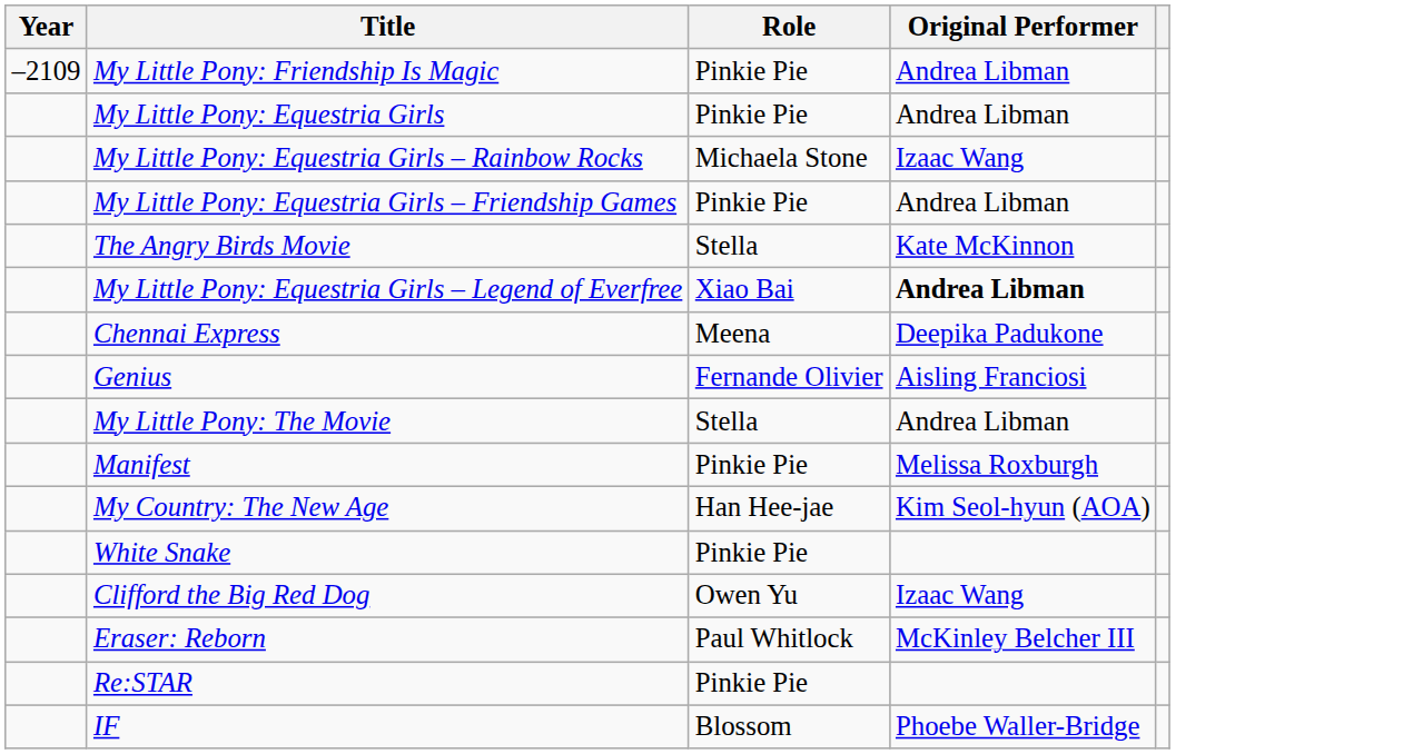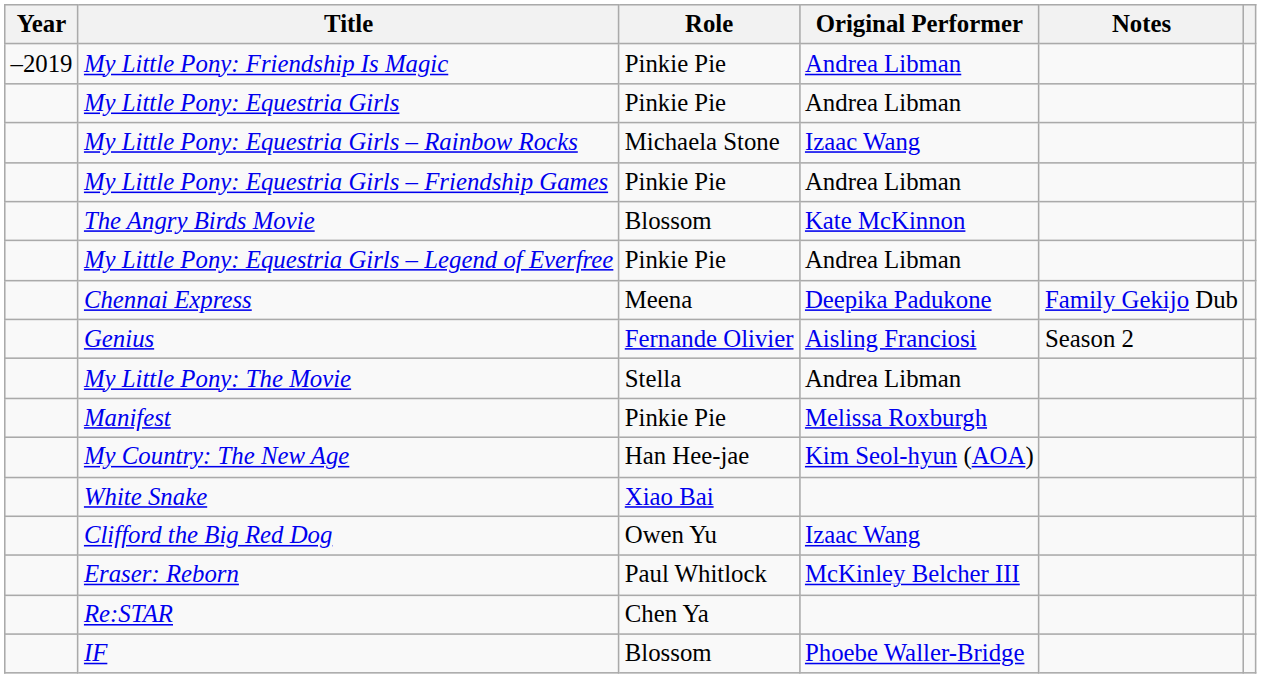+ column: Notes | Family Gekijo Dub | Season 2
My Little Pony: Friendship Is Magic | Year: –2109 -> –2019
The Angry Birds Movie | Role: Stella -> Blossom
My Little Pony: Equestria Girls – Legend of Everfree | Role: Xiao Bai -> Pinkie Pie
My Little Pony: Equestria Girls – Legend of Everfree | Original Performer: bold -> normal
White Snake | Role: Pinkie Pie -> Xiao Bai
Re:STAR | Role: Pinkie Pie -> Chen Ya
